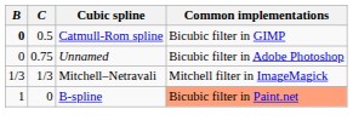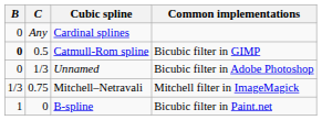+ row: 0 | Any | Cardinal splines
Unnamed | C: 0.75 -> 1/3
Mitchell–Netravali | C: 1/3 -> 0.75
B-spline | Common implementations: lightsalmon background -> no background
